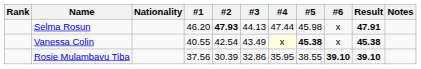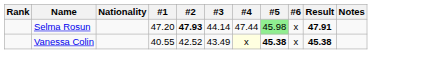Selma Rosun | #1: 46.20 -> 47.20
Selma Rosun | #3: 44.13 -> 44.14
Selma Rosun | #5: no background -> lightgreen background
Vanessa Colin | #2: 42.54 -> 42.52
- row: Rosie Mulambavu Tiba | 37.56 | 30.39 | 32.86 | 35.95 | 38.55 | 39.10 | 39.10
